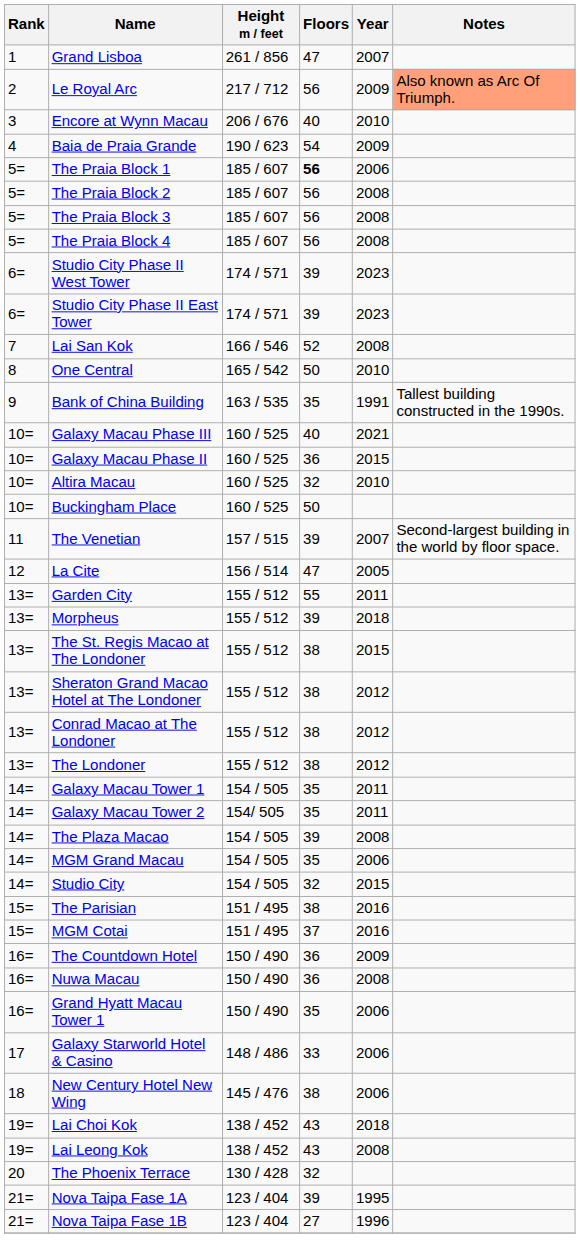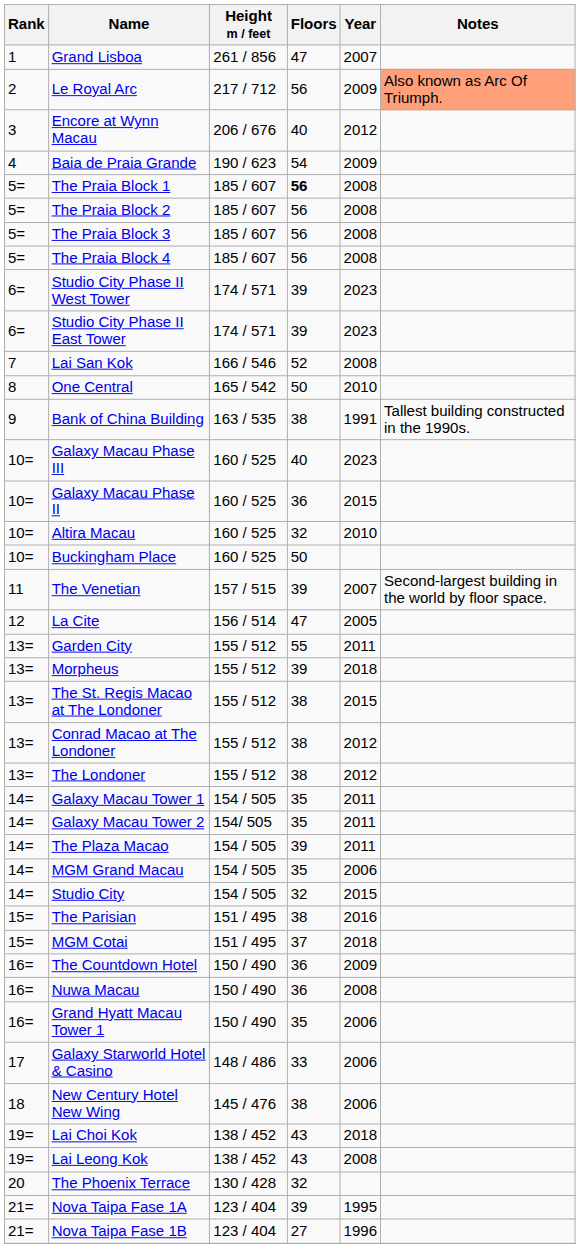Encore at Wynn Macau | Year: 2010 -> 2012
The Praia Block 1 | Year: 2006 -> 2008
Bank of China Building | Floors: 35 -> 38
Galaxy Macau Phase III | Year: 2021 -> 2023
- row: 13= | Sheraton Grand Macao Hotel at The Londoner | 155 / 512 | 38 | 2012
The Plaza Macao | Year: 2008 -> 2011
MGM Cotai | Year: 2016 -> 2018
